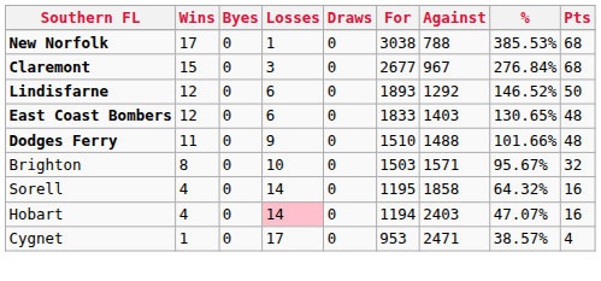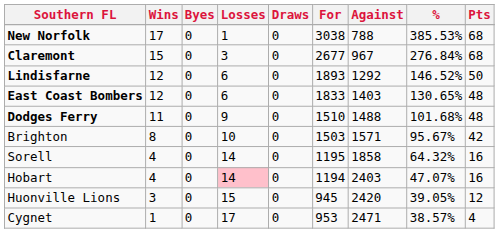Dodges Ferry | %: 101.66% -> 101.68%
Brighton | Pts: 32 -> 42
+ row: Huonville Lions | 3 | 0 | 15 | 0 | 945 | 2420 | 39.05% | 12
